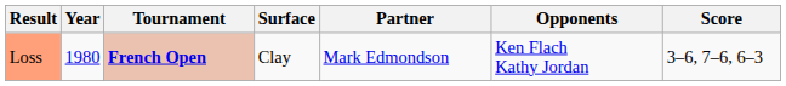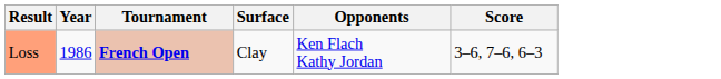- column: Partner | Mark Edmondson
Loss | Year: 1980 -> 1986
